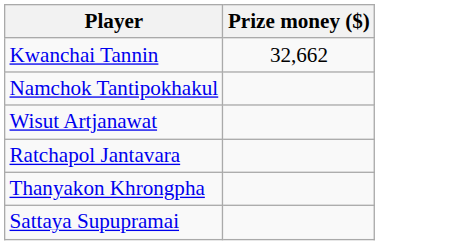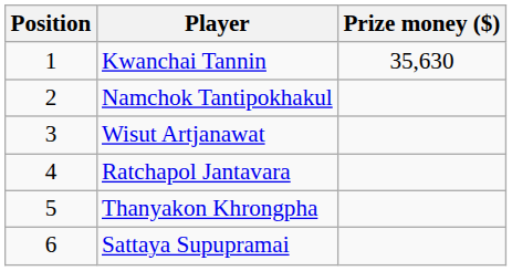+ column: Position | 1 | 2 | 3 | 4 | 5 | 6
Kwanchai Tannin | Prize money ($): 32,662 -> 35,630
